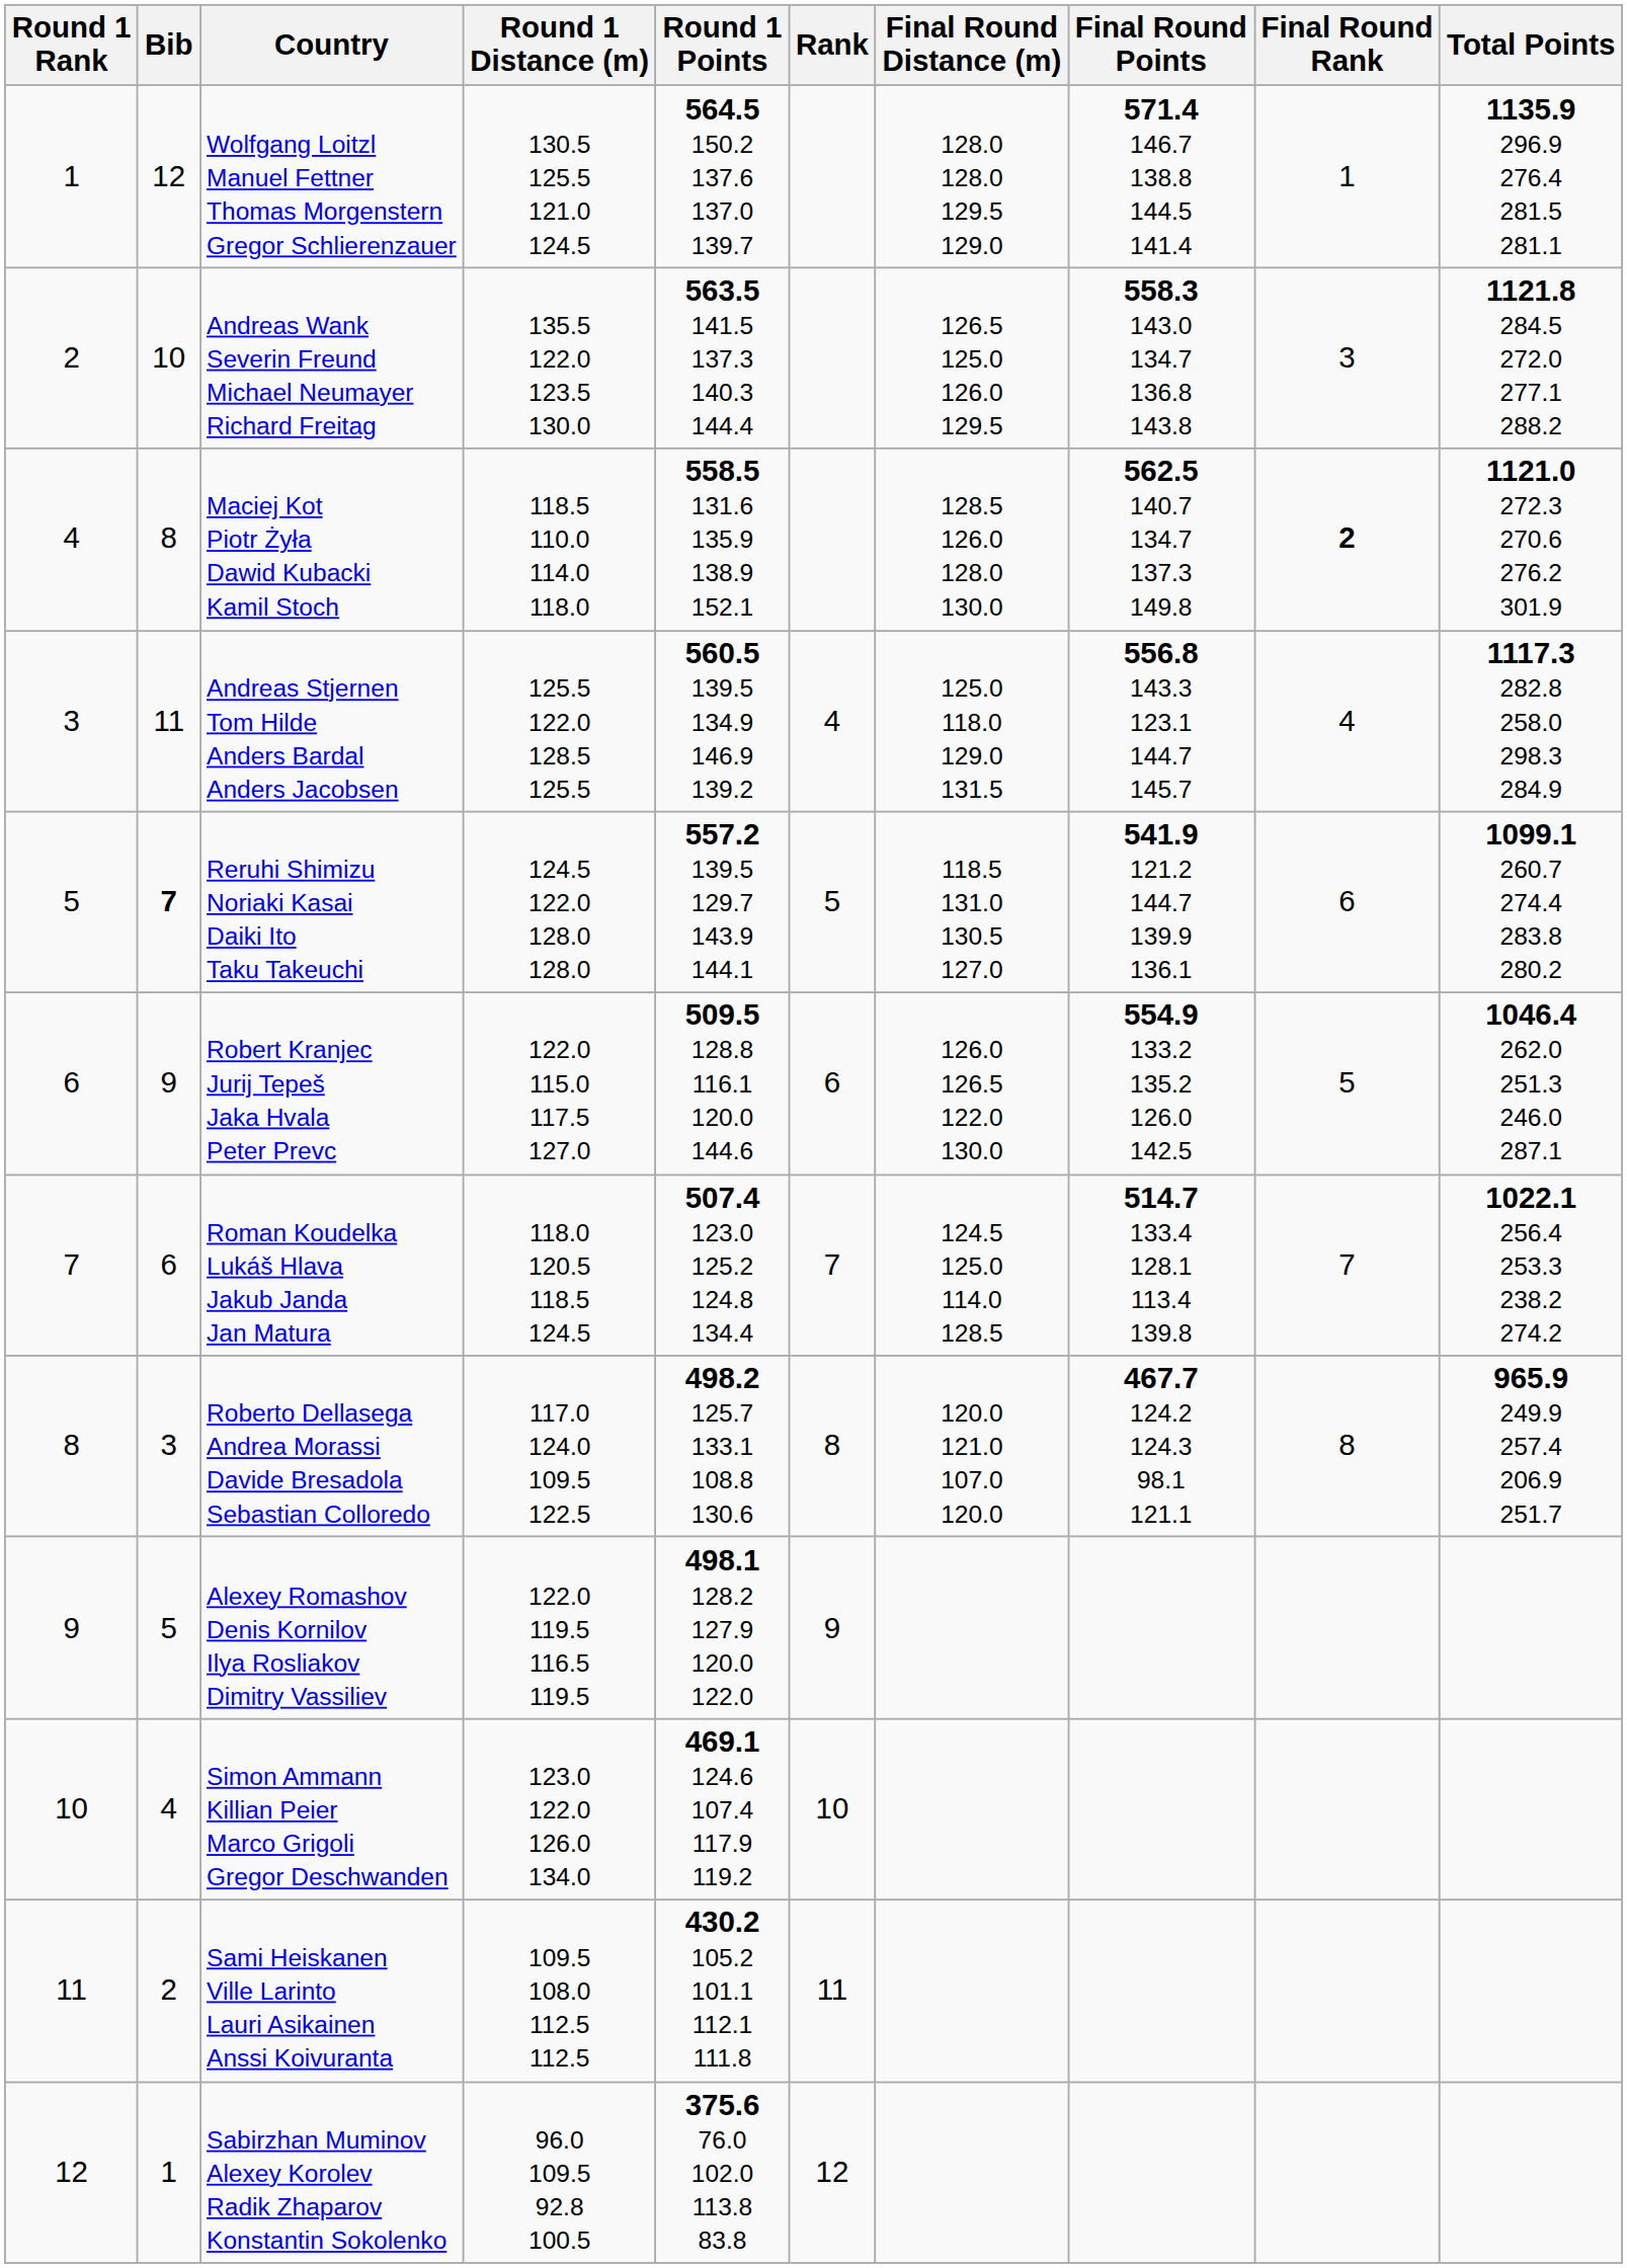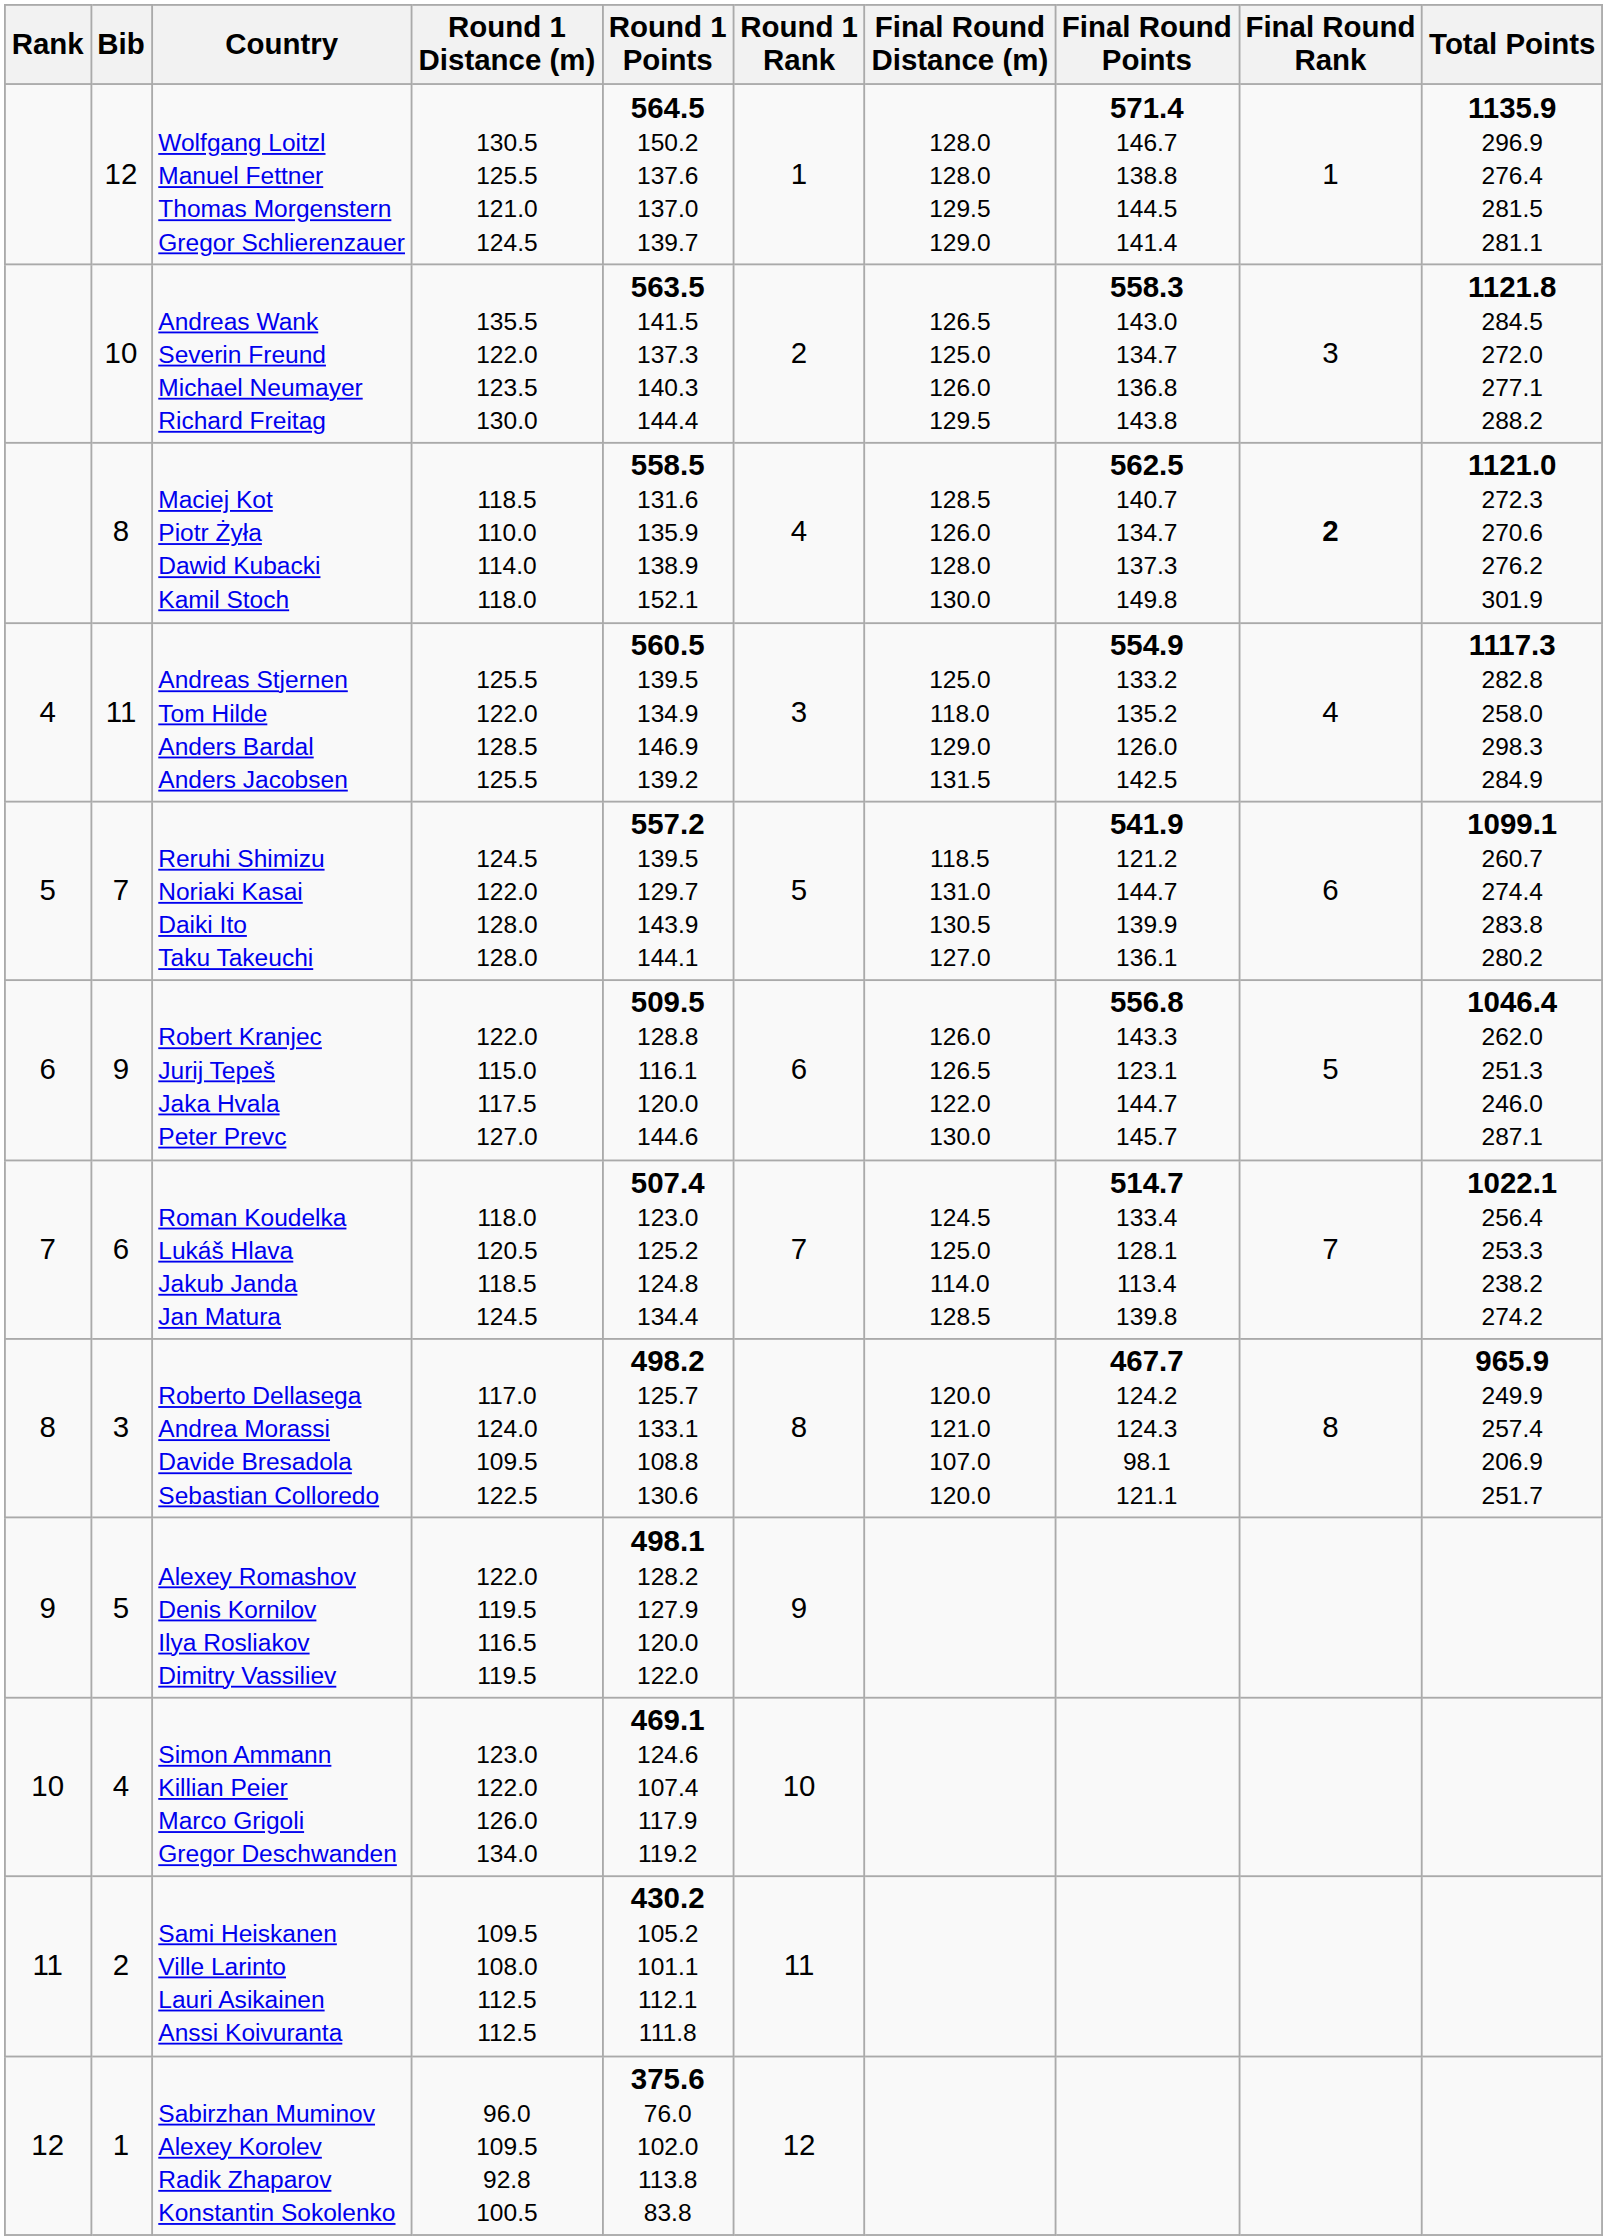columns swapped: Rank <-> Round 1 Rank
Andreas Stjernen Tom Hilde Anders Bardal Anders Jacobsen | Final Round Points: 556.8 143.3 123.1 144.7 145.7 -> 554.9 133.2 135.2 126.0 142.5
Reruhi Shimizu Noriaki Kasai Daiki Ito Taku Takeuchi | Bib: bold -> normal
Robert Kranjec Jurij Tepeš Jaka Hvala Peter Prevc | Final Round Points: 554.9 133.2 135.2 126.0 142.5 -> 556.8 143.3 123.1 144.7 145.7
